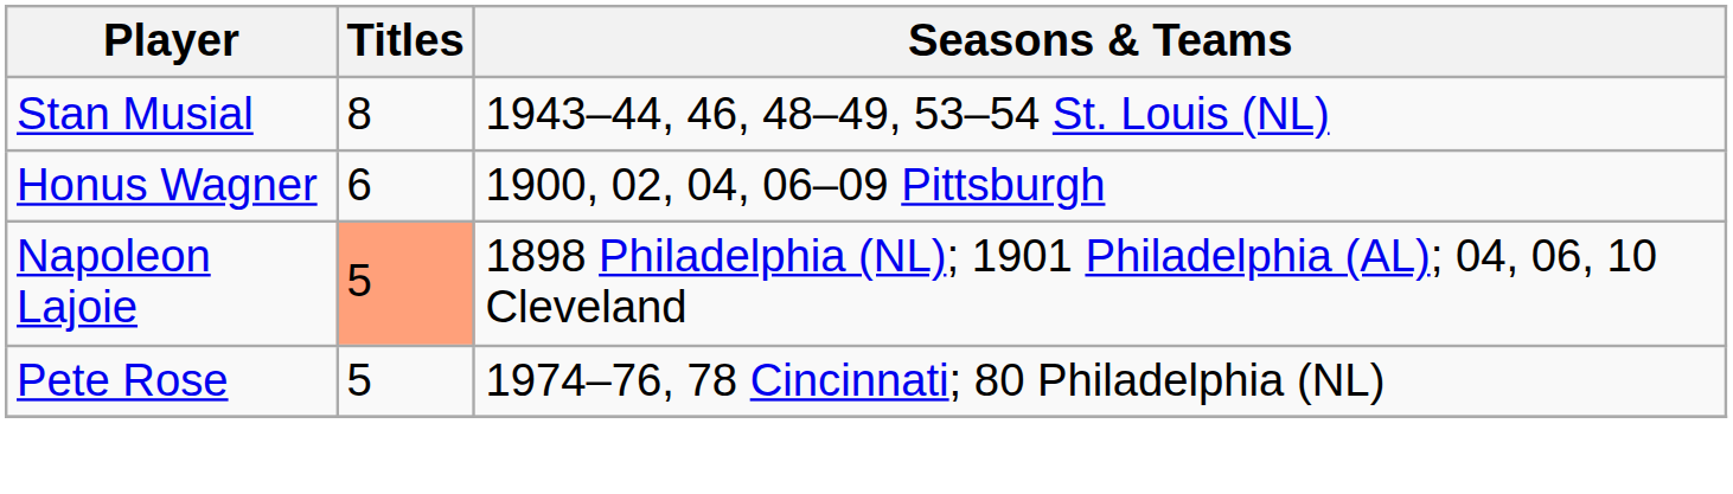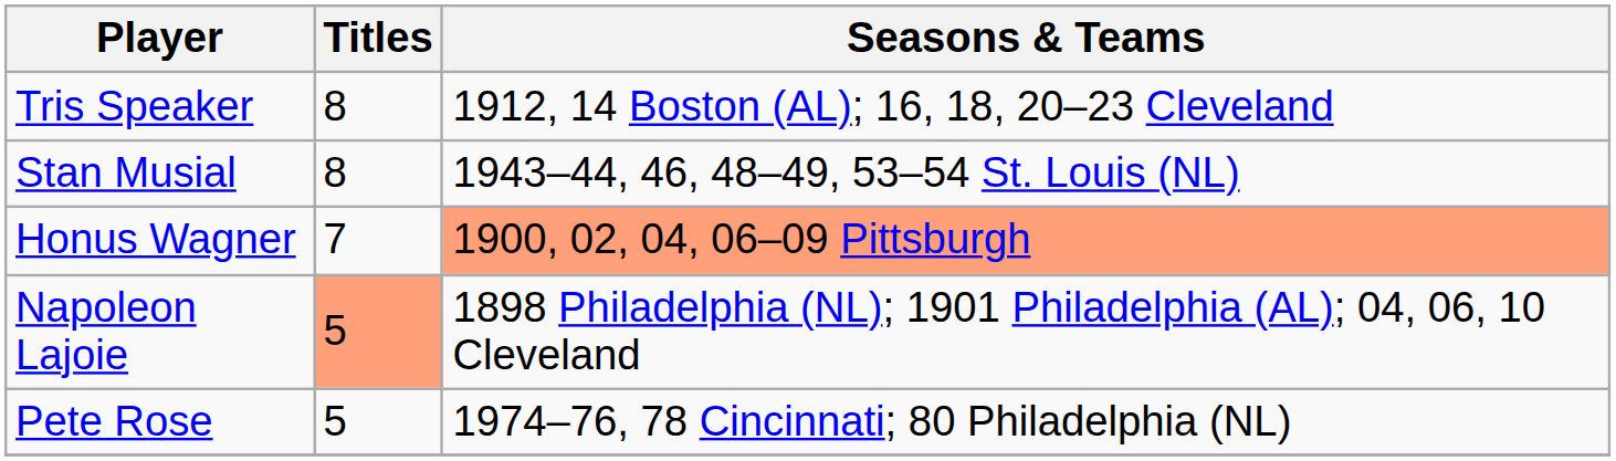+ row: Tris Speaker | 8 | 1912, 14 Boston (AL); 16, 18, 20–23 Cleveland
Honus Wagner | Titles: 6 -> 7
Honus Wagner | Seasons & Teams: no background -> lightsalmon background
